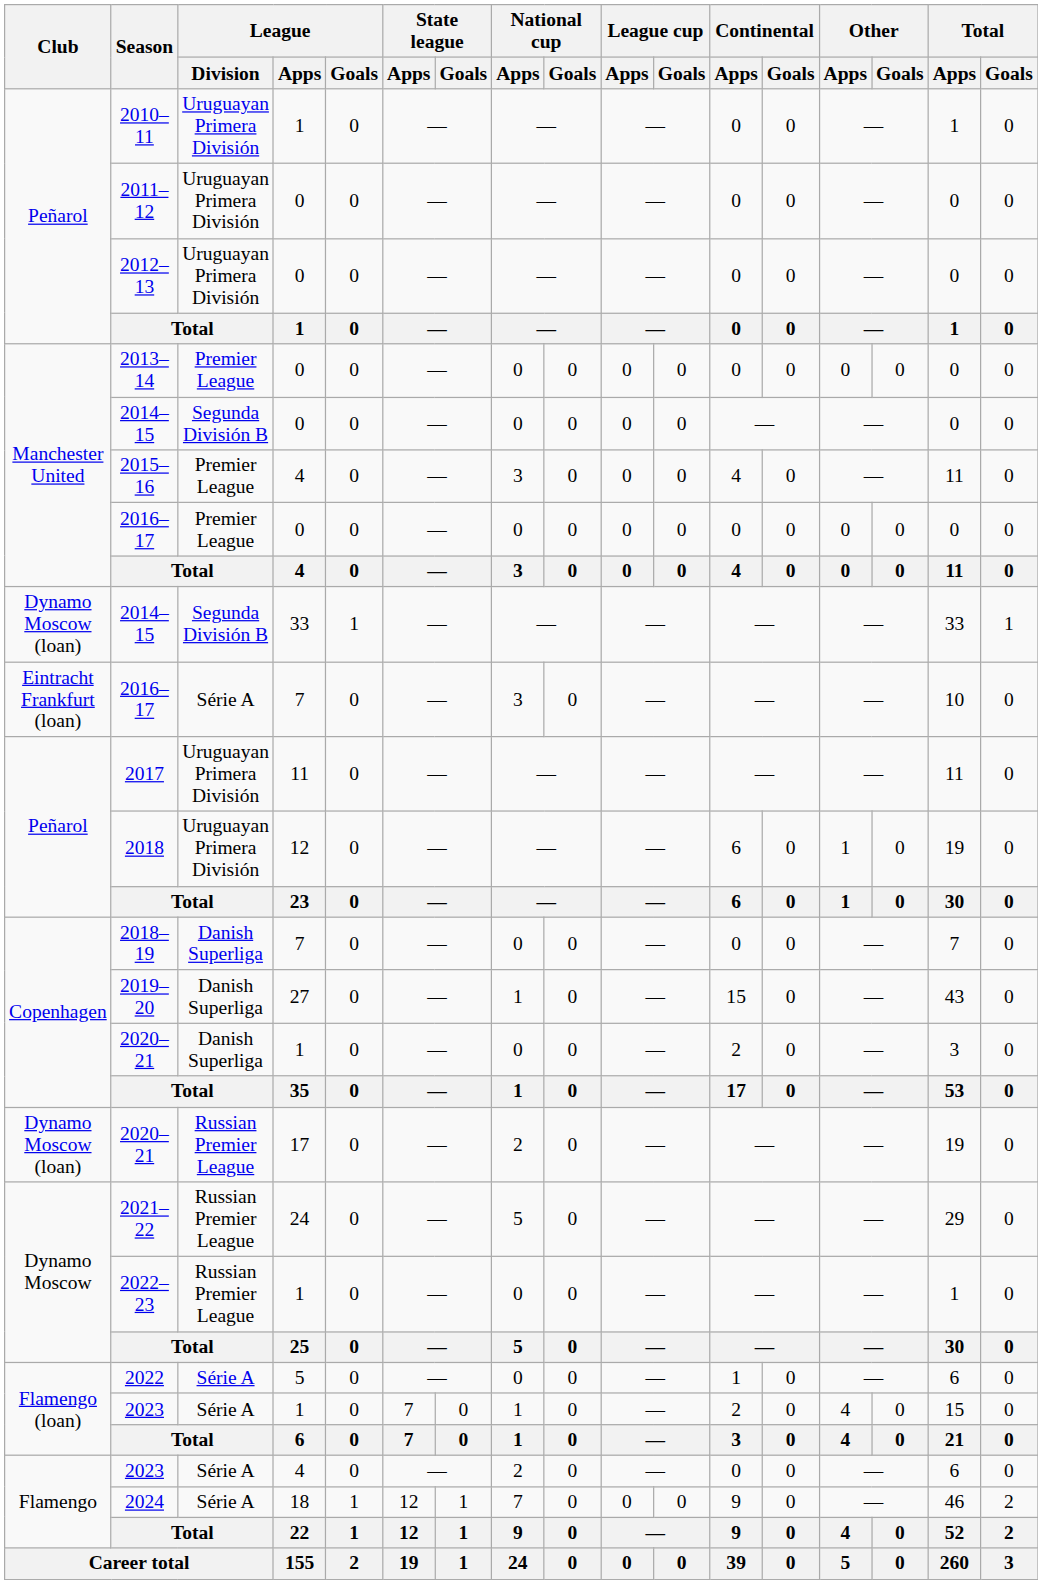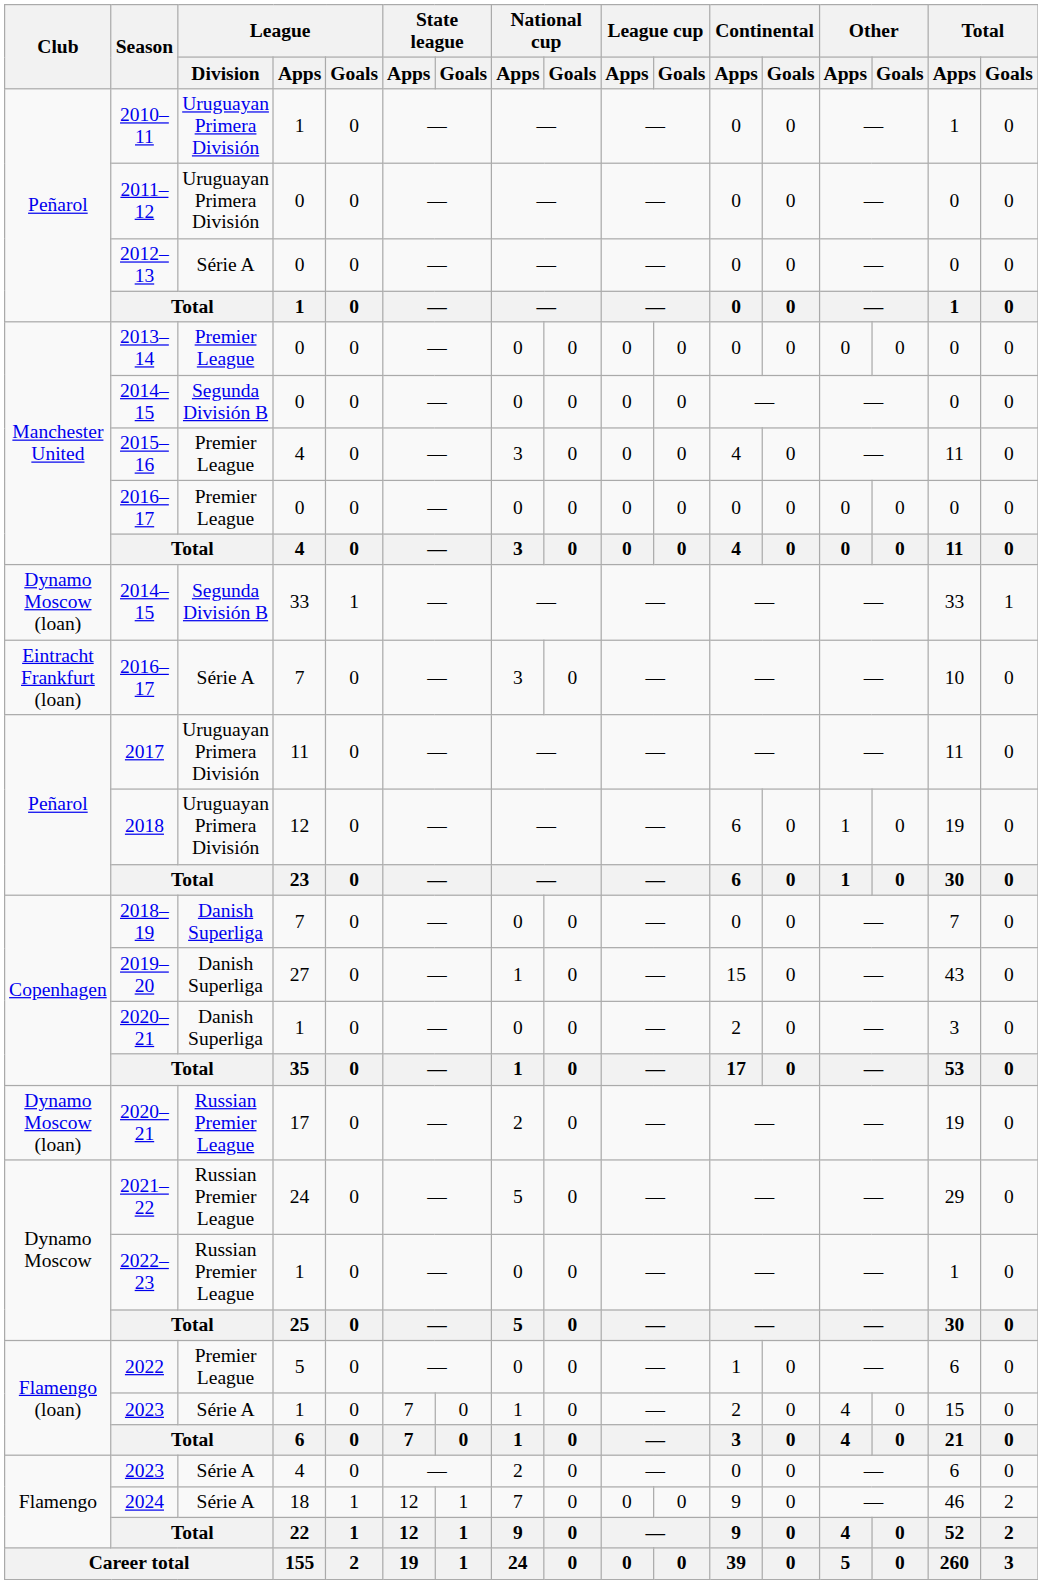2012–13 | League / Division: Uruguayan Primera División -> Série A
2022 | League / Division: Série A -> Premier League
